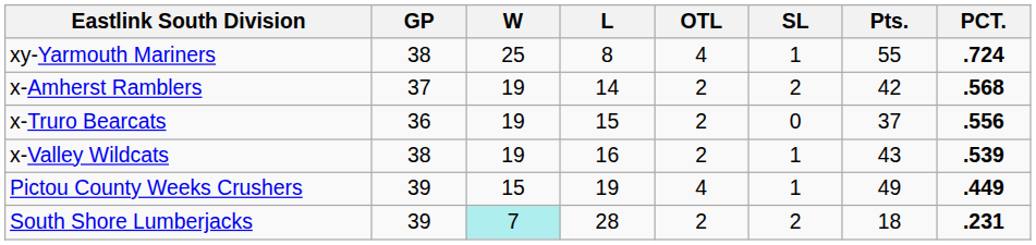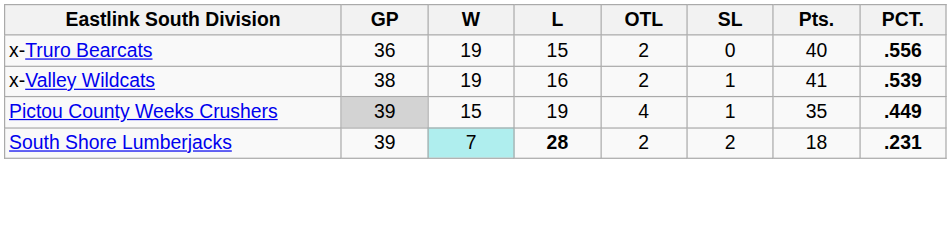- row: xy-Yarmouth Mariners | 38 | 25 | 8 | 4 | 1 | 55 | .724
- row: x-Amherst Ramblers | 37 | 19 | 14 | 2 | 2 | 42 | .568
x-Truro Bearcats | Pts.: 37 -> 40
x-Valley Wildcats | Pts.: 43 -> 41
Pictou County Weeks Crushers | GP: no background -> lightgrey background
Pictou County Weeks Crushers | Pts.: 49 -> 35
South Shore Lumberjacks | L: normal -> bold
